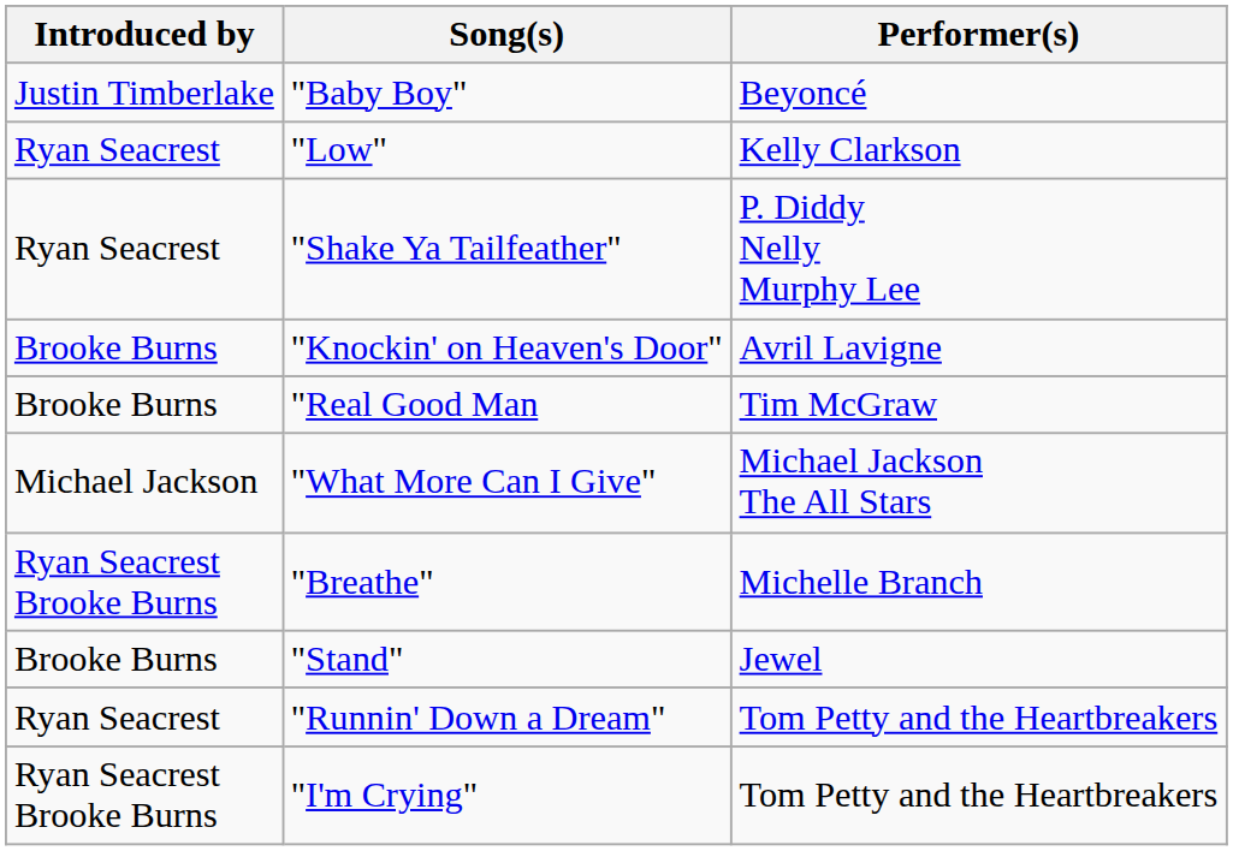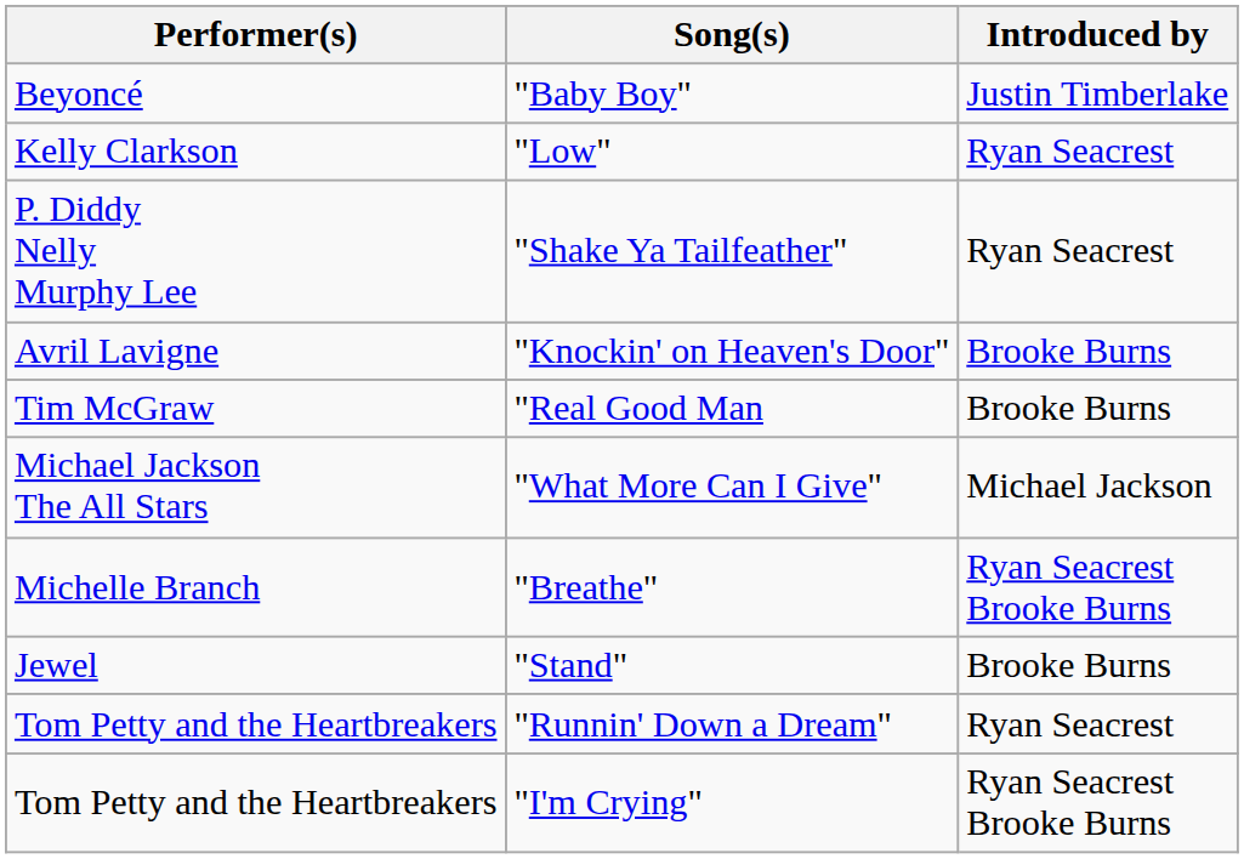columns swapped: Performer(s) <-> Introduced by
